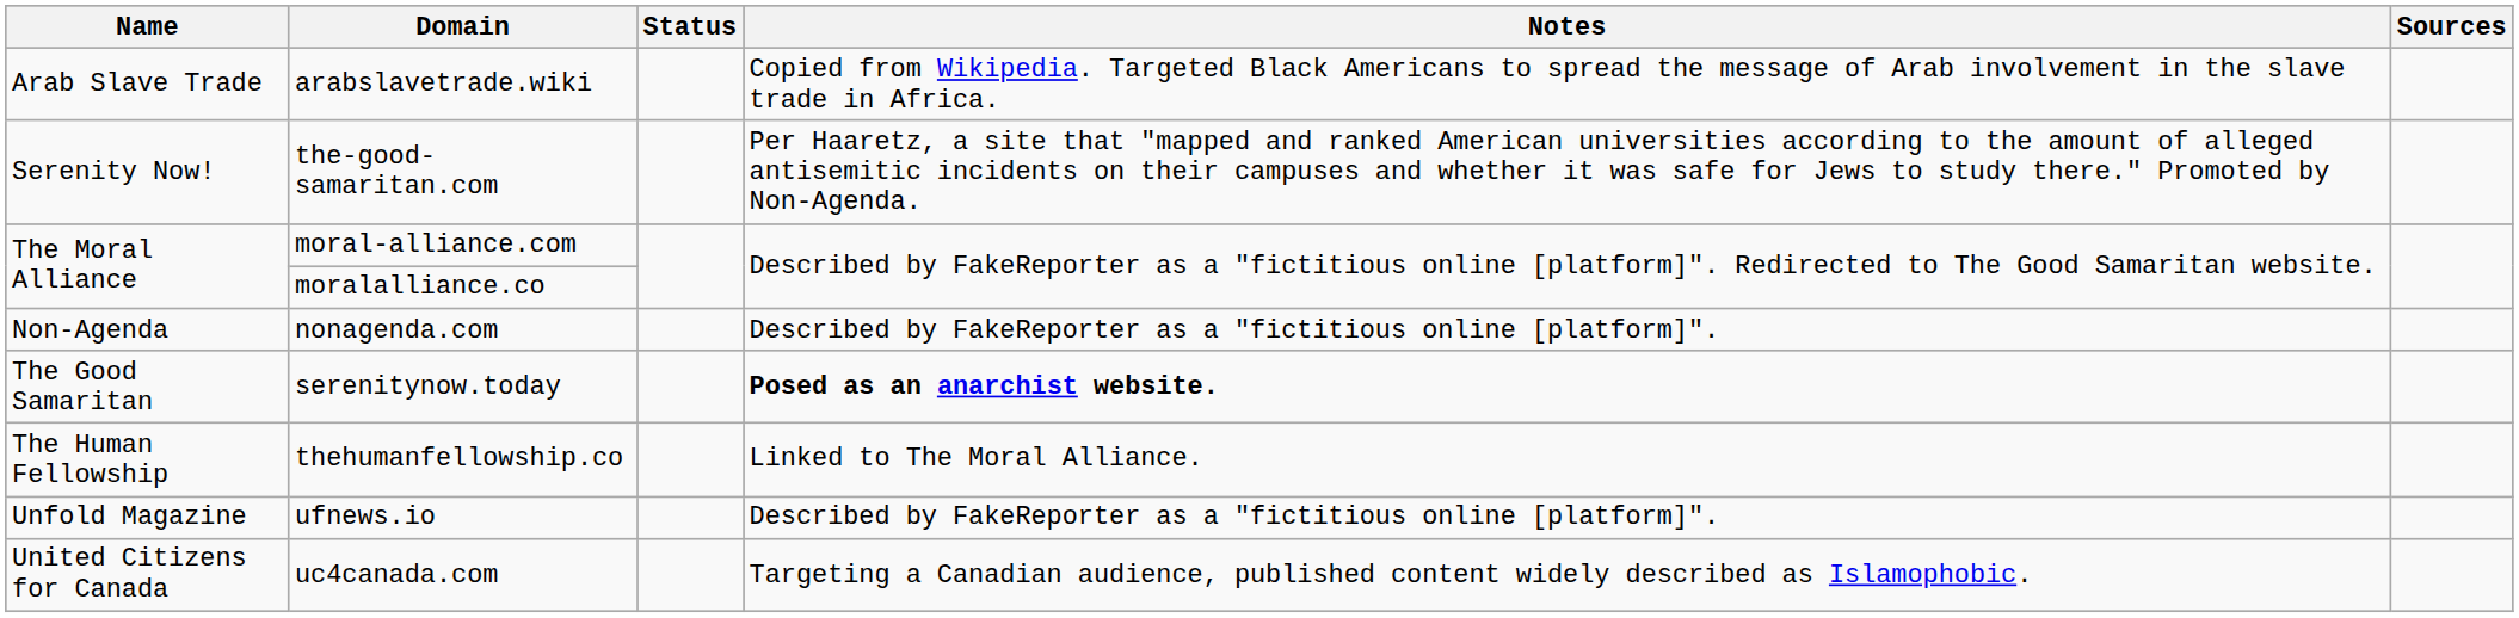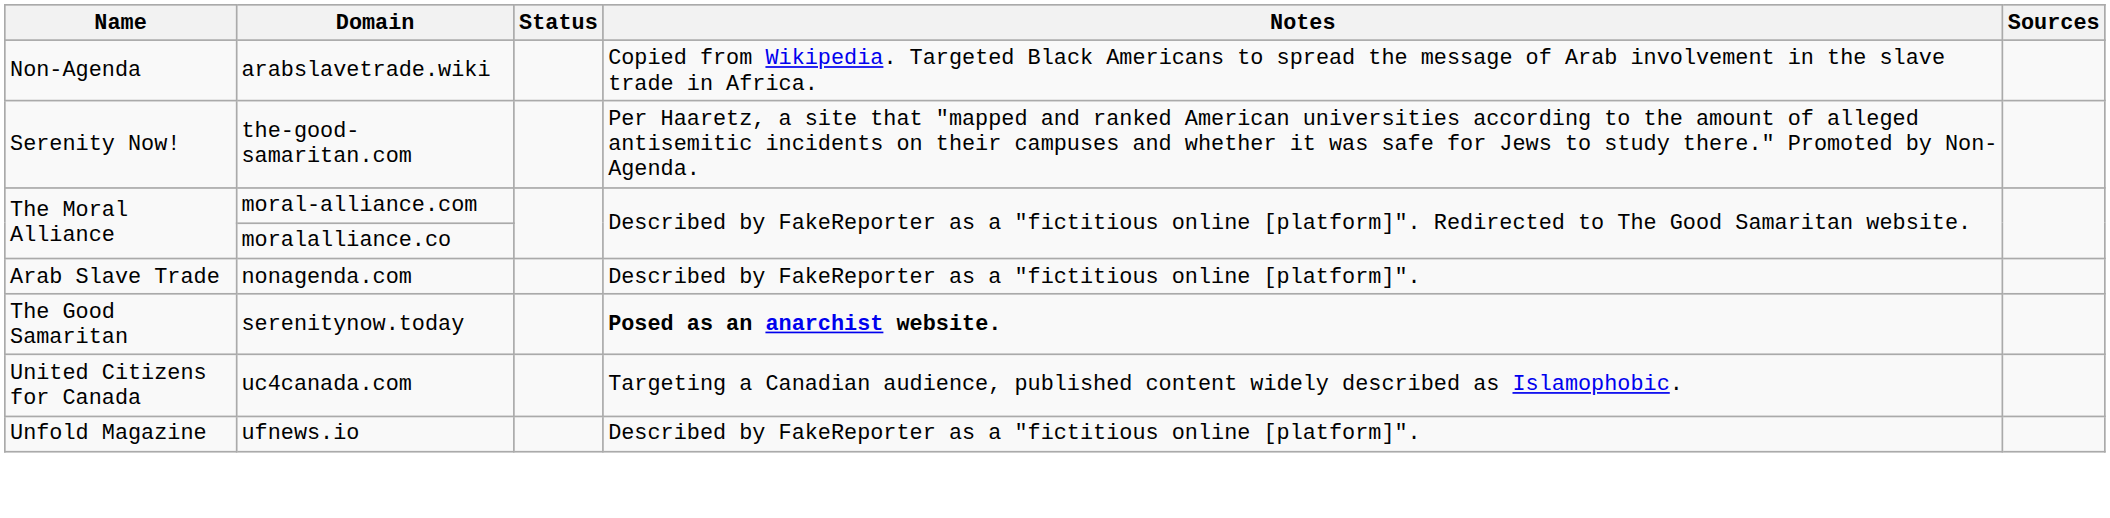arabslavetrade.wiki | Name: Arab Slave Trade -> Non-Agenda
nonagenda.com | Name: Non-Agenda -> Arab Slave Trade
- row: The Human Fellowship | thehumanfellowship.co | Linked to The Moral Alliance.
rows swapped: ufnews.io <-> uc4canada.com
